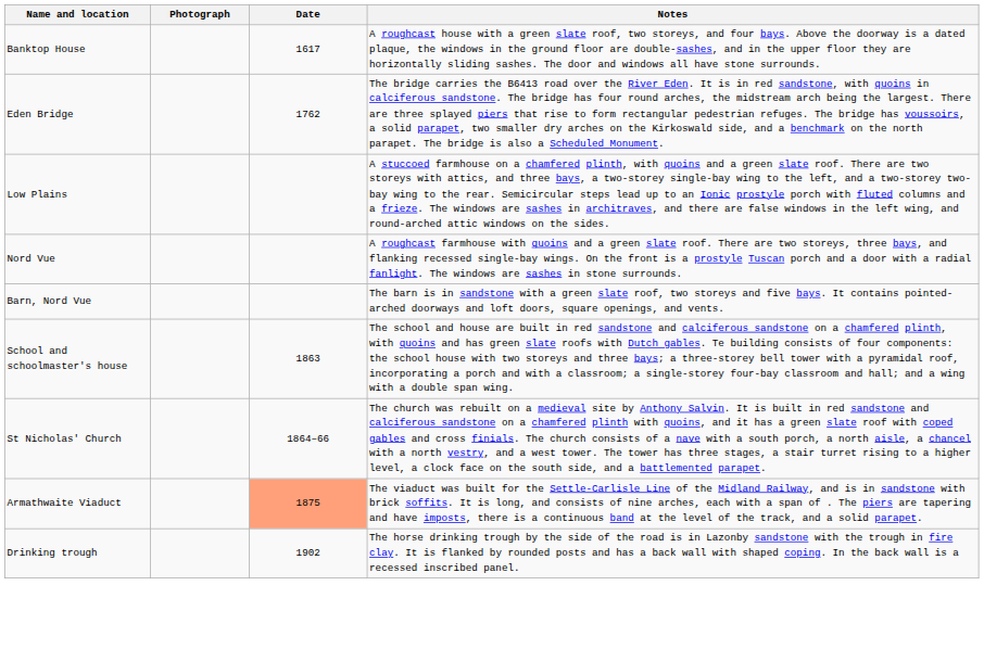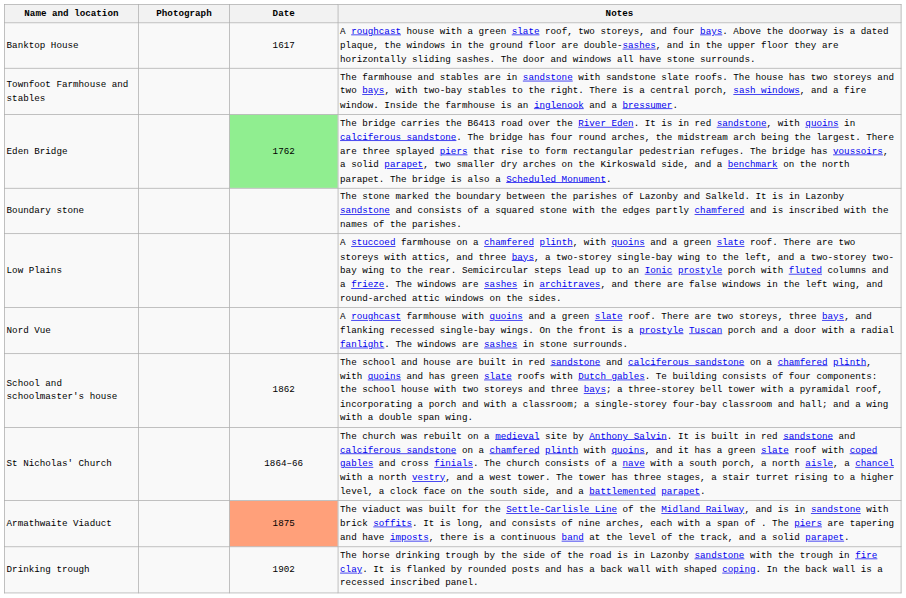+ row: Townfoot Farmhouse and stables | The farmhouse and stables are in sandstone with sandstone slate roofs. The house has two storeys and two bays, with two-bay stables to the right. There is a central porch, sash windows, and a fire window. Inside the farmhouse is an inglenook and a bressumer.
Eden Bridge | Date: no background -> lightgreen background
+ row: Boundary stone | The stone marked the boundary between the parishes of Lazonby and Salkeld. It is in Lazonby sandstone and consists of a squared stone with the edges partly chamfered and is inscribed with the names of the parishes.
- row: Barn, Nord Vue | The barn is in sandstone with a green slate roof, two storeys and five bays. It contains pointed-arched doorways and loft doors, square openings, and vents.
School and schoolmaster's house | Date: 1863 -> 1862
